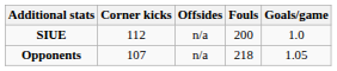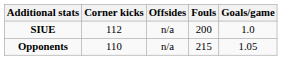Opponents | Corner kicks: 107 -> 110
Opponents | Fouls: 218 -> 215
